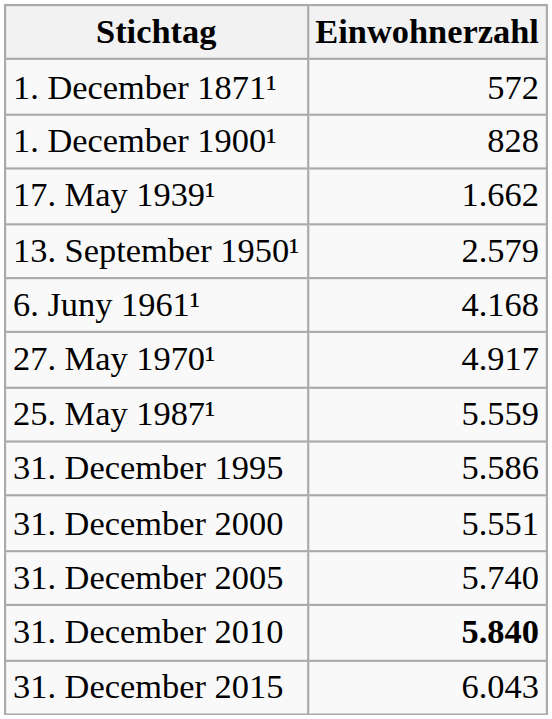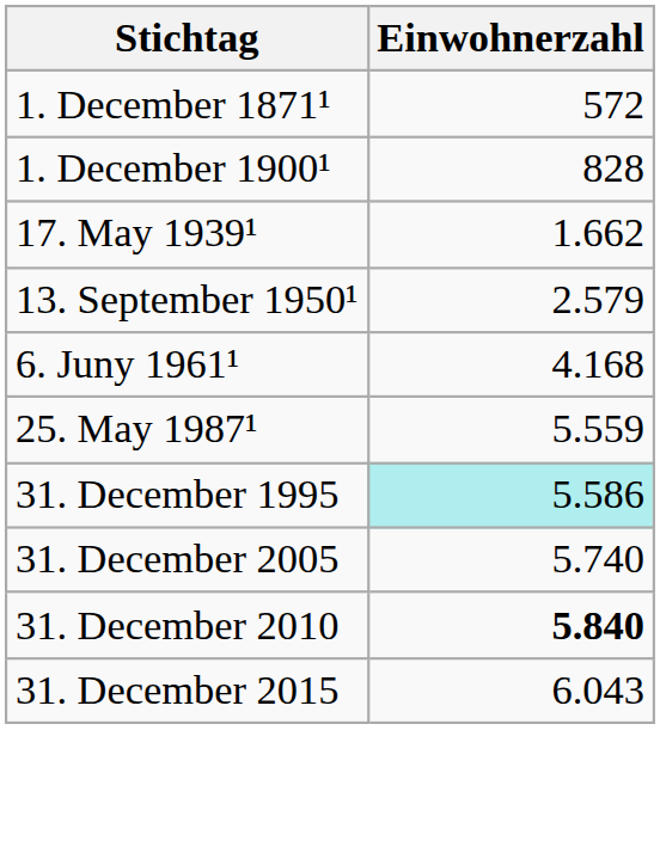- row: 27. May 1970¹ | 4.917
31. December 1995 | Einwohnerzahl: no background -> paleturquoise background
- row: 31. December 2000 | 5.551
